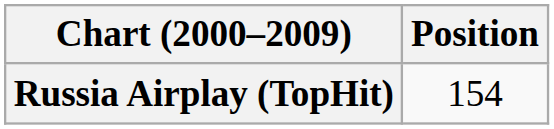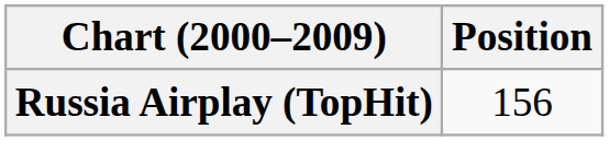Russia Airplay (TopHit) | Position: 154 -> 156
